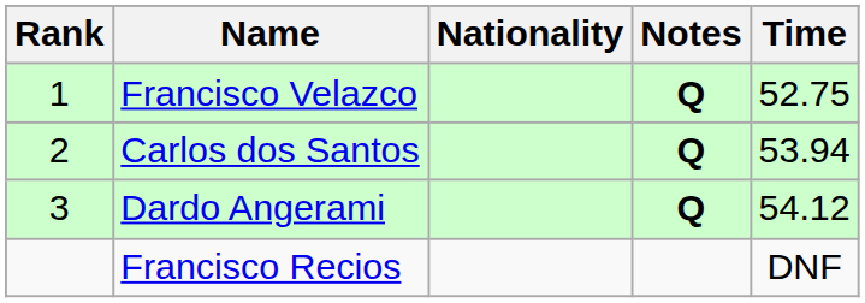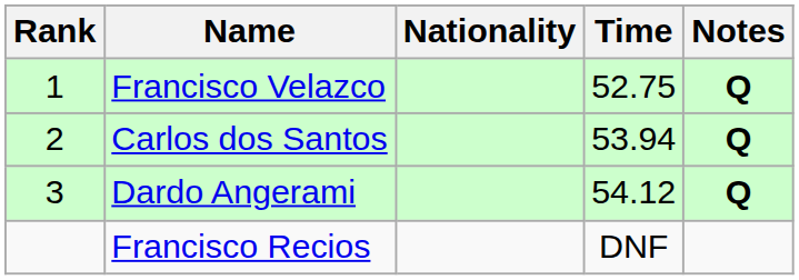columns swapped: Time <-> Notes
